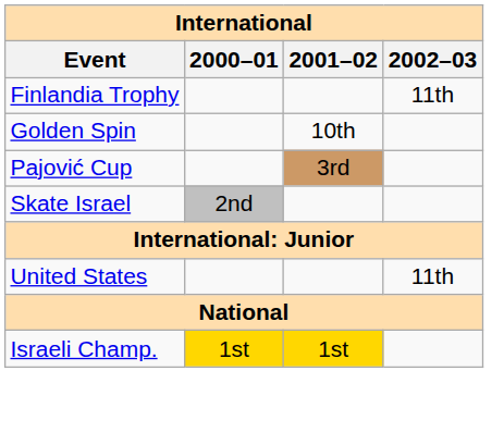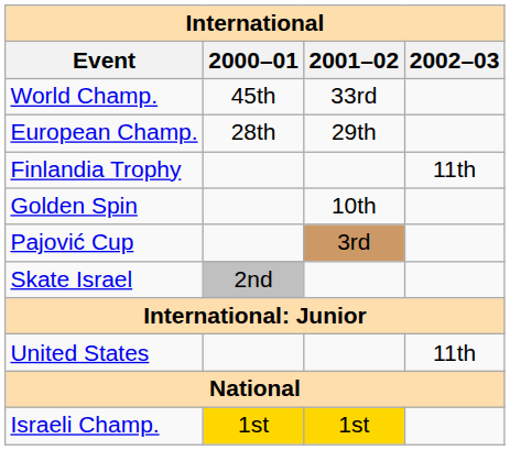+ row: World Champ. | 45th | 33rd
+ row: European Champ. | 28th | 29th
